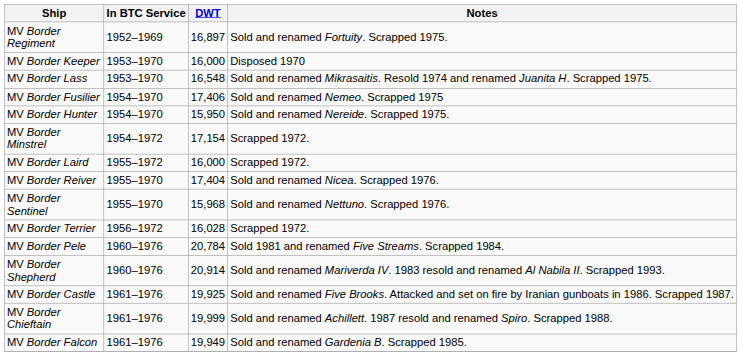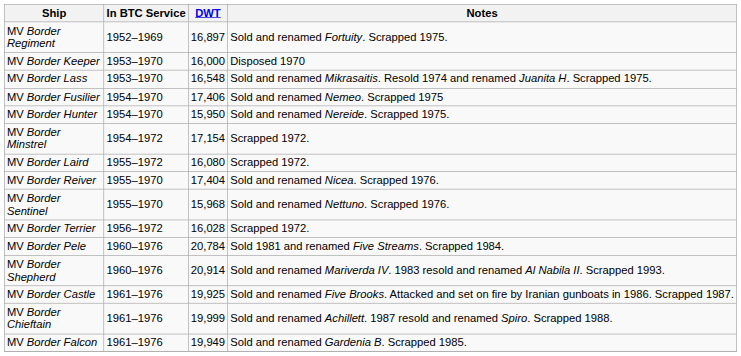MV Border Laird | DWT: 16,000 -> 16,080
